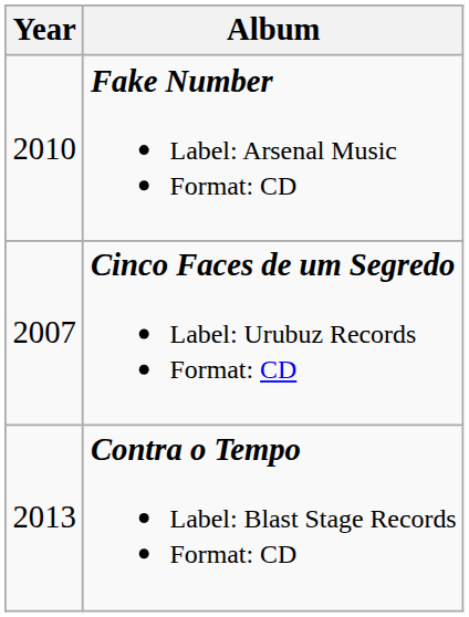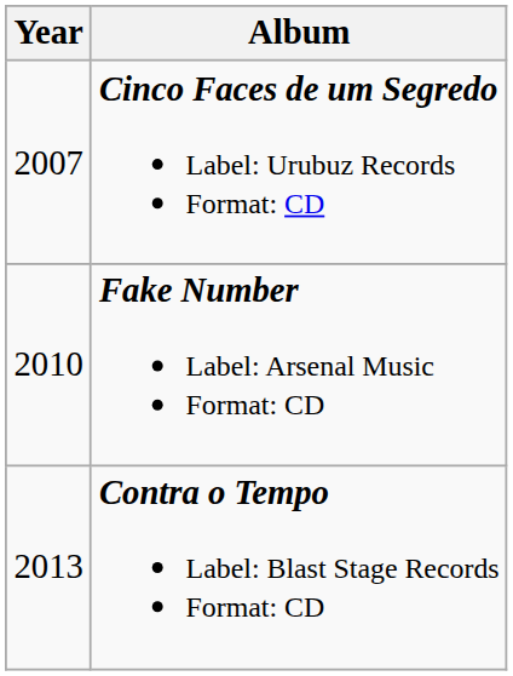rows swapped: Cinco Faces de um Segredo Label: Urubuz Records Format: CD <-> Fake Number Label: Arsenal Music Format: CD
